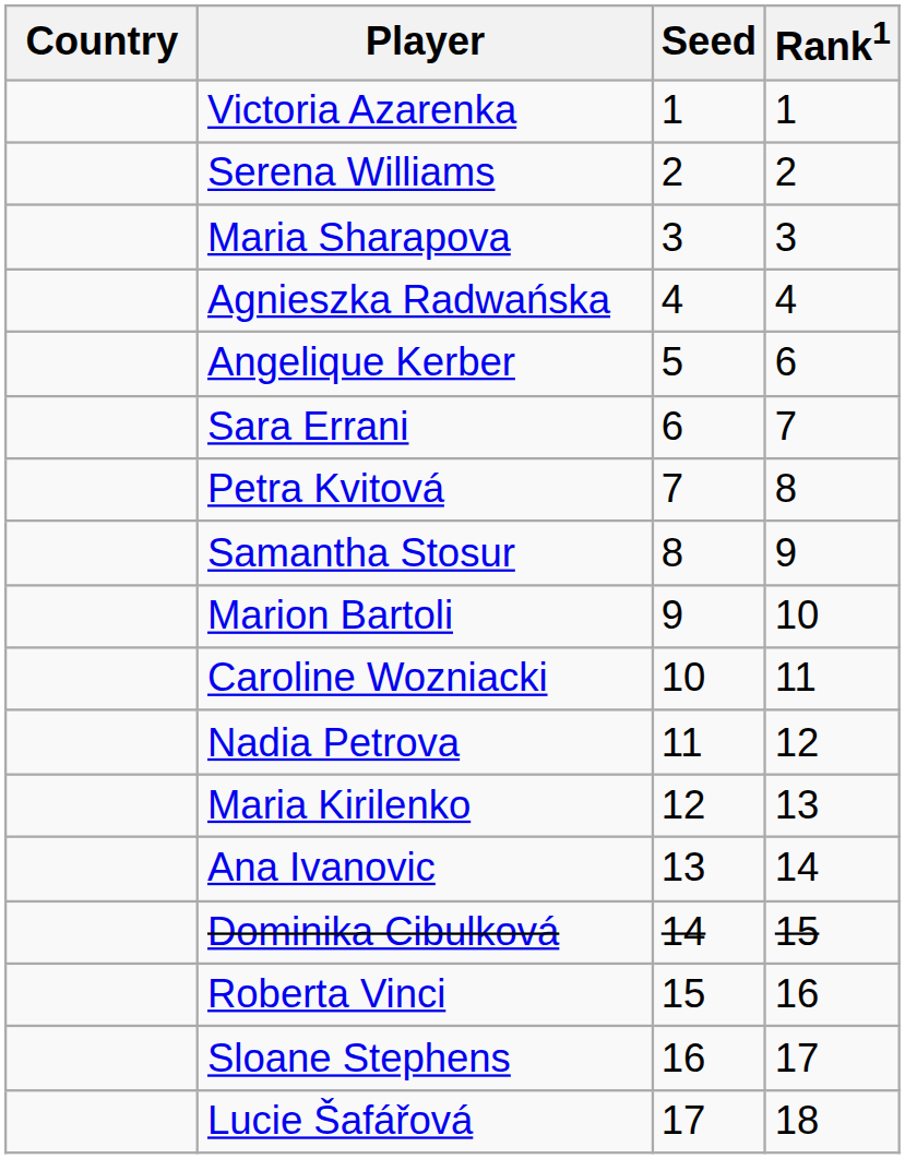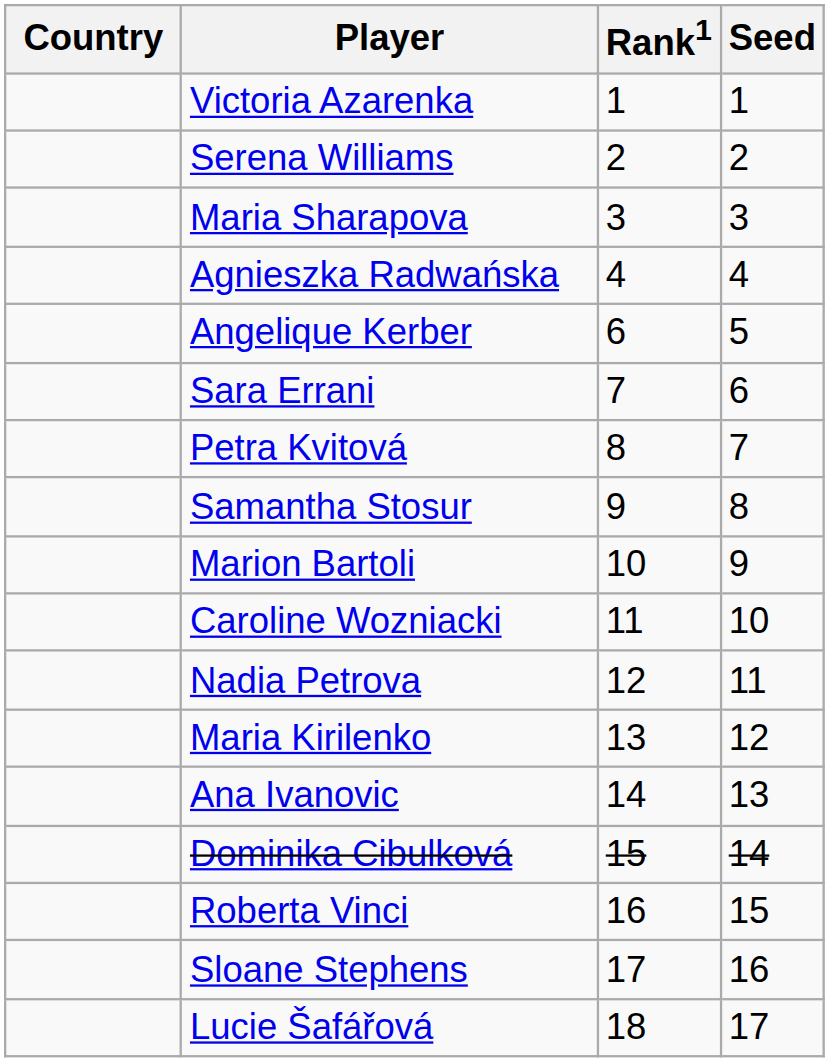columns swapped: Rank1 <-> Seed
